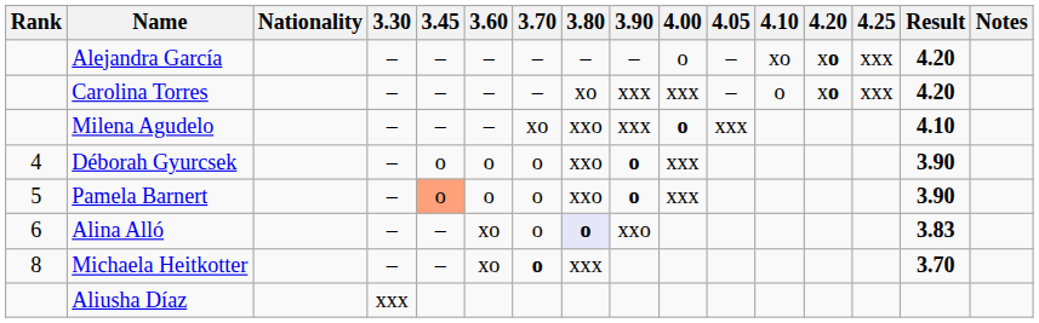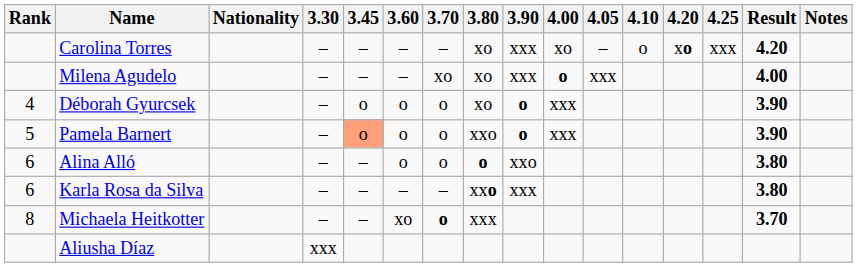- row: Alejandra García | – | – | – | – | – | – | o | – | xo | xo | xxx | 4.20
Carolina Torres | 4.00: xxx -> xo
Milena Agudelo | 3.80: xxo -> xo
Milena Agudelo | Result: 4.10 -> 4.00
Déborah Gyurcsek | 3.80: xxo -> xo
Alina Alló | 3.60: xo -> o
Alina Alló | 3.80: lavender background -> no background
Alina Alló | Result: 3.83 -> 3.80
+ row: 6 | Karla Rosa da Silva | – | – | – | – | xxo | xxx | 3.80
